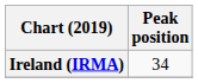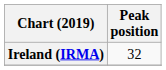Ireland (IRMA) | Peak position: 34 -> 32
